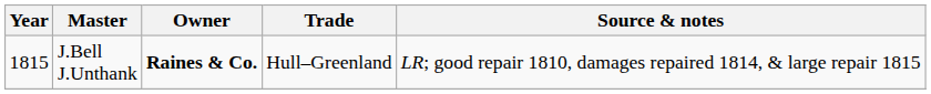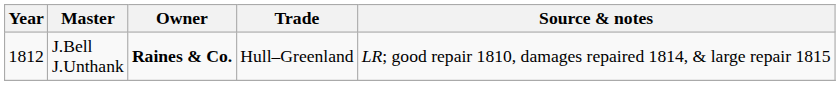J.Bell J.Unthank | Year: 1815 -> 1812
